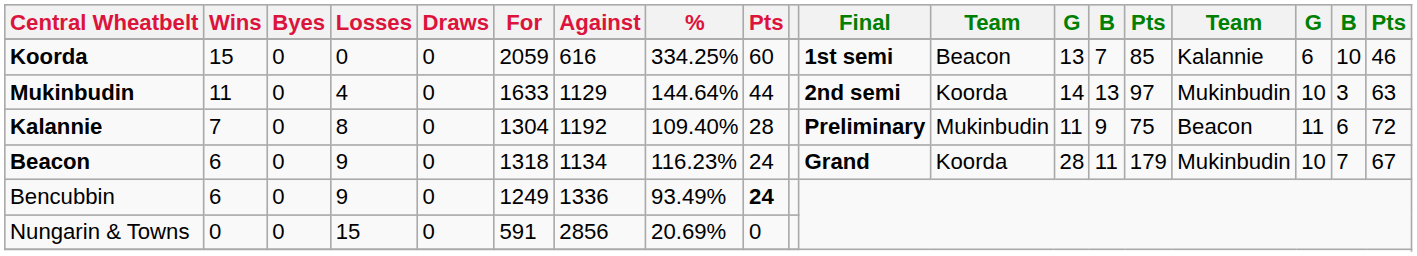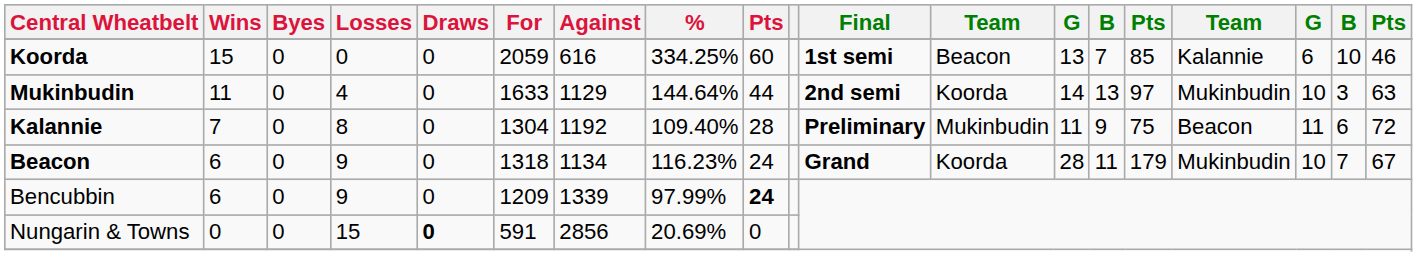Bencubbin | For: 1249 -> 1209
Bencubbin | Against: 1336 -> 1339
Bencubbin | %: 93.49% -> 97.99%
Nungarin & Towns | Draws: normal -> bold
